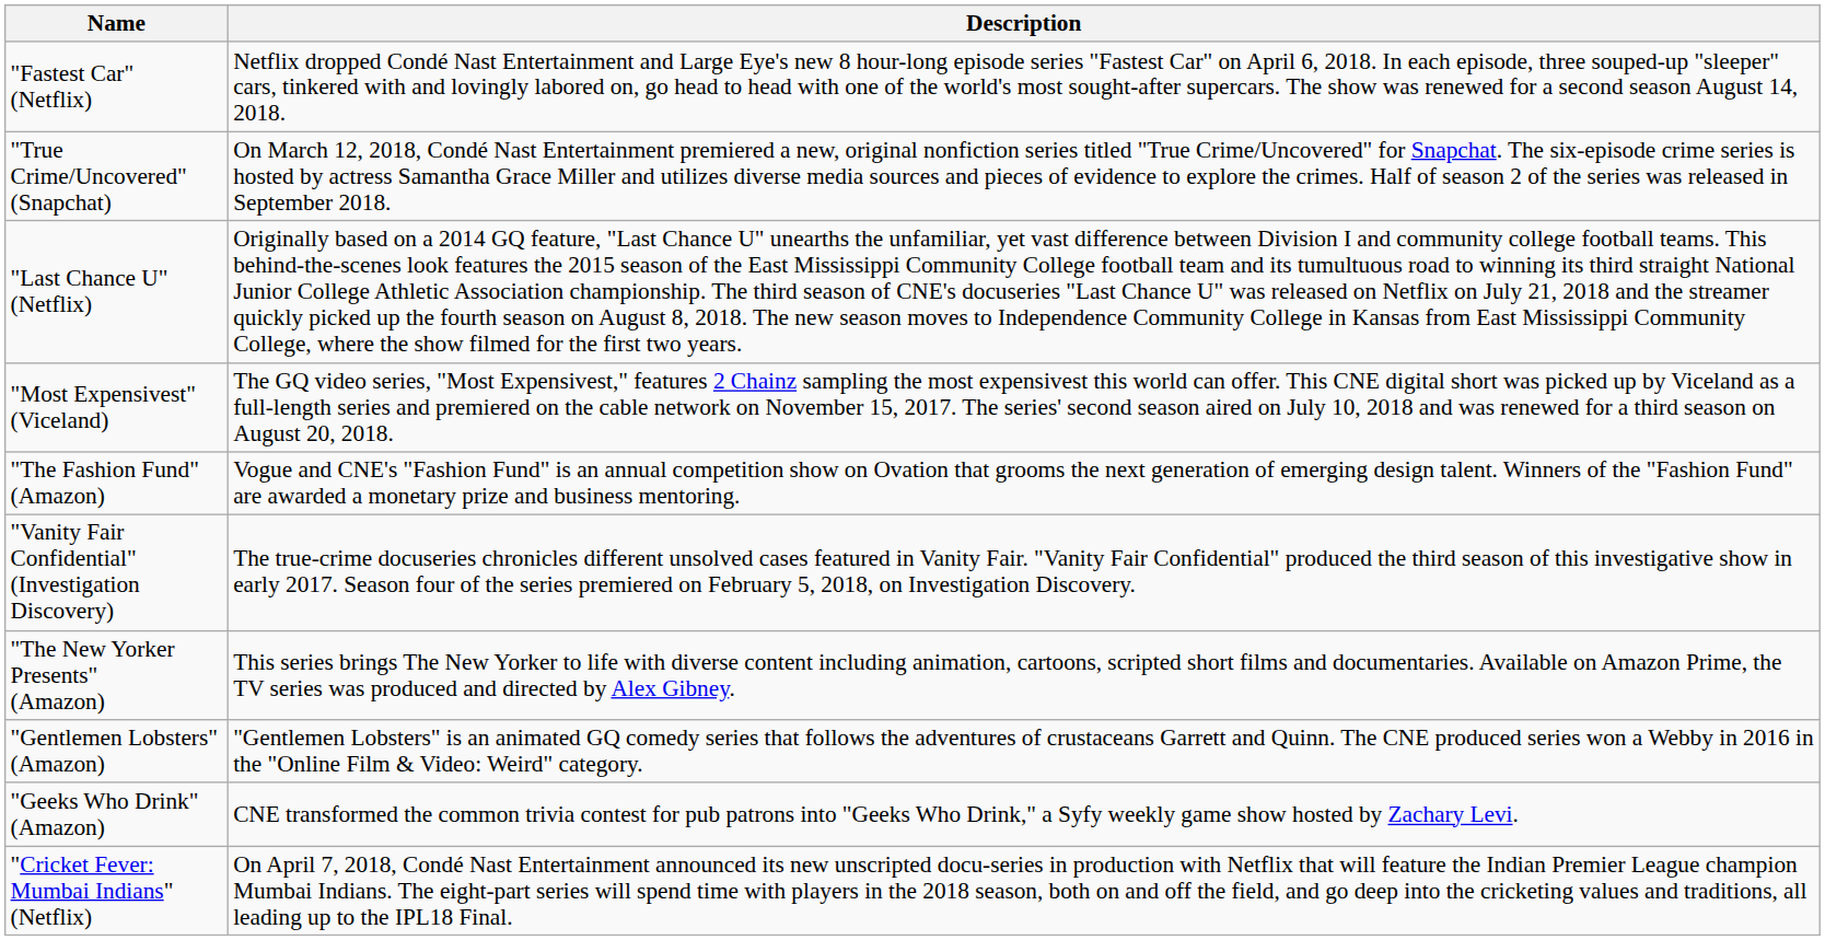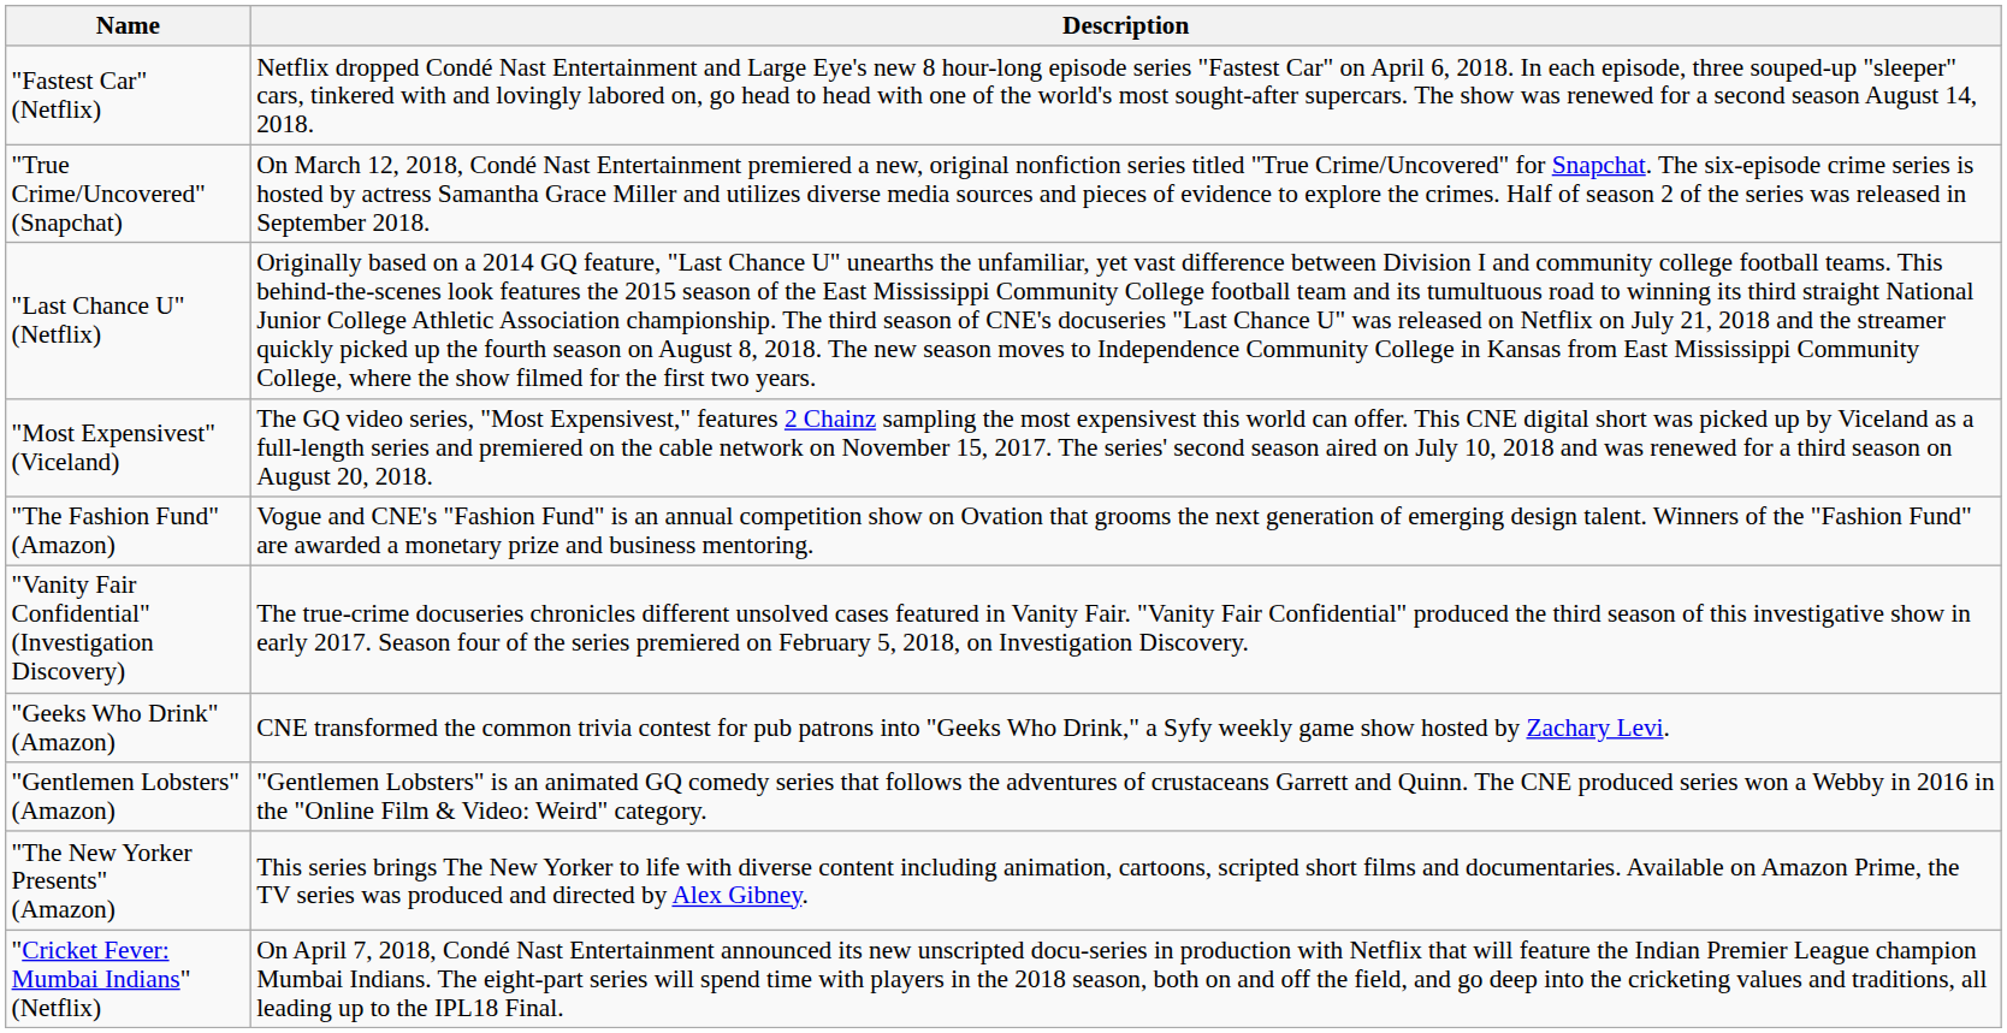rows swapped: "The New Yorker Presents" (Amazon) <-> "Geeks Who Drink" (Amazon)
